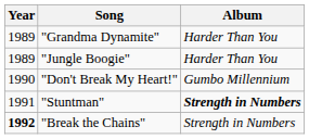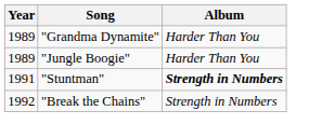- row: 1990 | "Don't Break My Heart!" | Gumbo Millennium
"Break the Chains" | Year: bold -> normal
